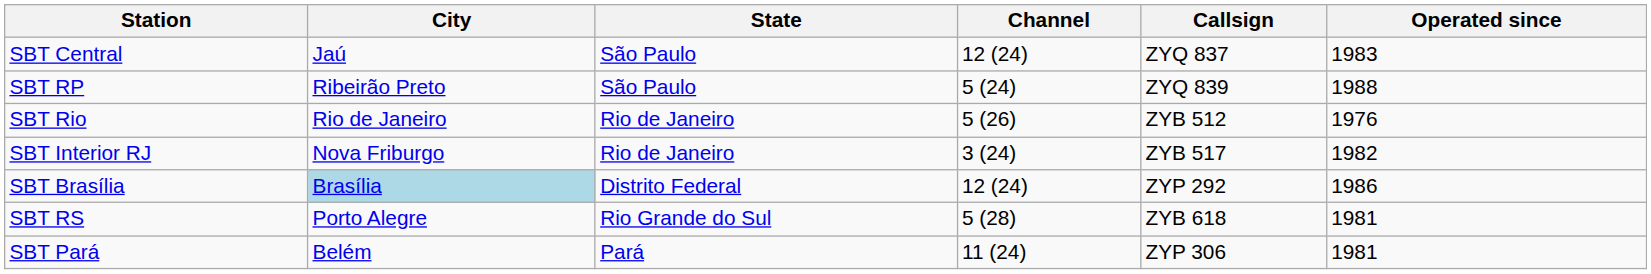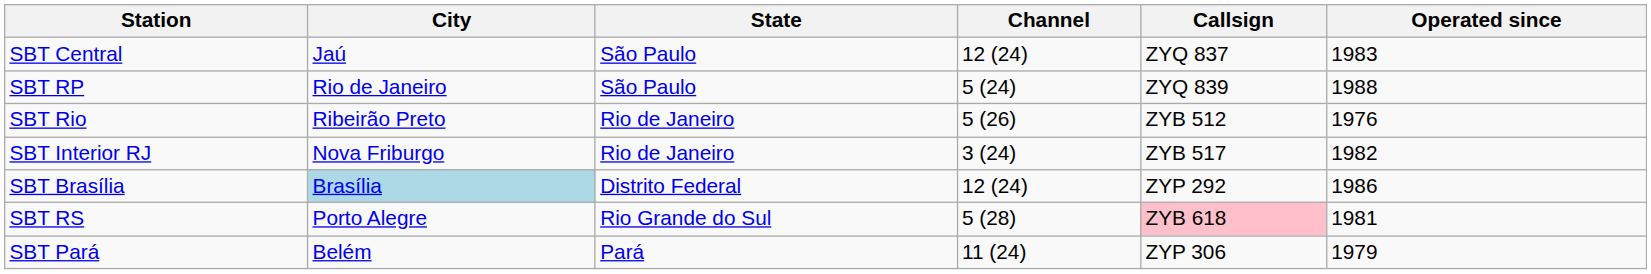SBT RP | City: Ribeirão Preto -> Rio de Janeiro
SBT Rio | City: Rio de Janeiro -> Ribeirão Preto
SBT RS | Callsign: no background -> pink background
SBT Pará | Operated since: 1981 -> 1979
